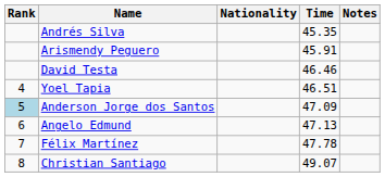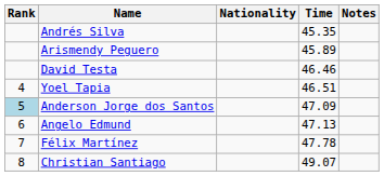Arismendy Peguero | Time: 45.91 -> 45.89
